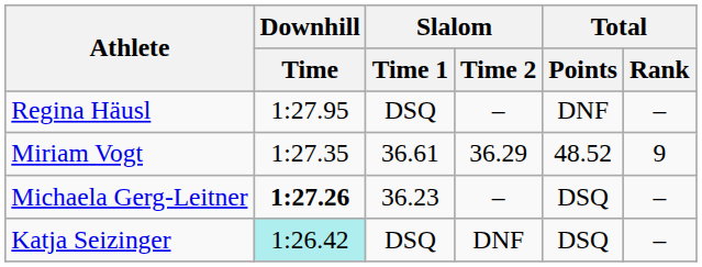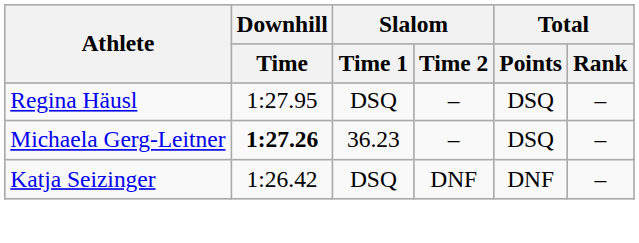Regina Häusl | Total / Points: DNF -> DSQ
- row: Miriam Vogt | 1:27.35 | 36.61 | 36.29 | 48.52 | 9
Katja Seizinger | Downhill / Time: paleturquoise background -> no background
Katja Seizinger | Total / Points: DSQ -> DNF
